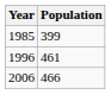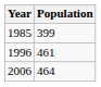2006 | Population: 466 -> 464
